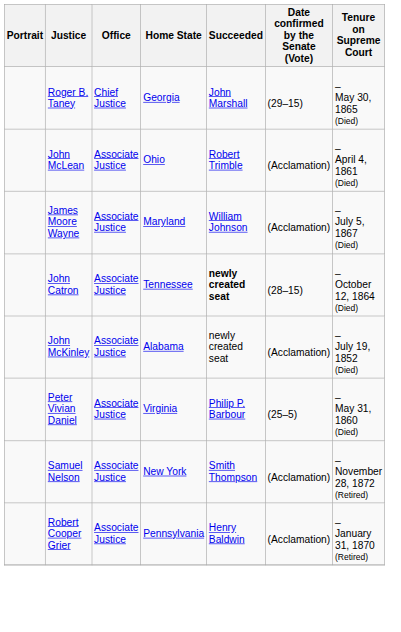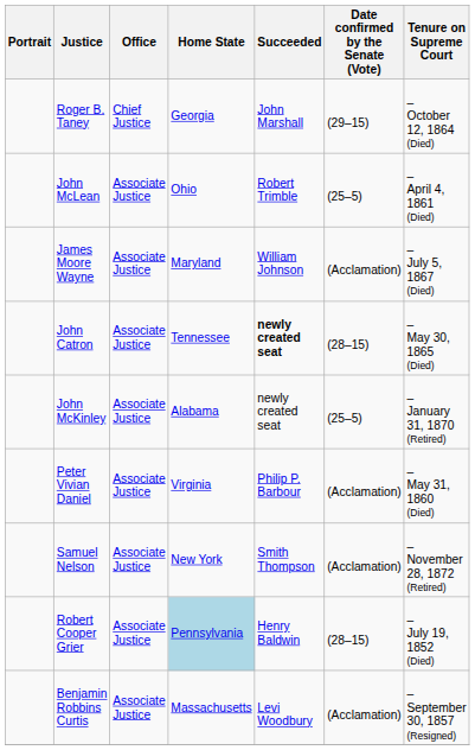Roger B. Taney | Tenure on Supreme Court: – May 30, 1865 (Died) -> – October 12, 1864 (Died)
John McLean | Date confirmed by the Senate (Vote): (Acclamation) -> (25–5)
John Catron | Tenure on Supreme Court: – October 12, 1864 (Died) -> – May 30, 1865 (Died)
John McKinley | Date confirmed by the Senate (Vote): (Acclamation) -> (25–5)
John McKinley | Tenure on Supreme Court: – July 19, 1852 (Died) -> – January 31, 1870 (Retired)
Peter Vivian Daniel | Date confirmed by the Senate (Vote): (25–5) -> (Acclamation)
Robert Cooper Grier | Home State: no background -> lightblue background
Robert Cooper Grier | Date confirmed by the Senate (Vote): (Acclamation) -> (28–15)
Robert Cooper Grier | Tenure on Supreme Court: – January 31, 1870 (Retired) -> – July 19, 1852 (Died)
+ row: Benjamin Robbins Curtis | Associate Justice | Massachusetts | Levi Woodbury | (Acclamation) | – September 30, 1857 (Resigned)
